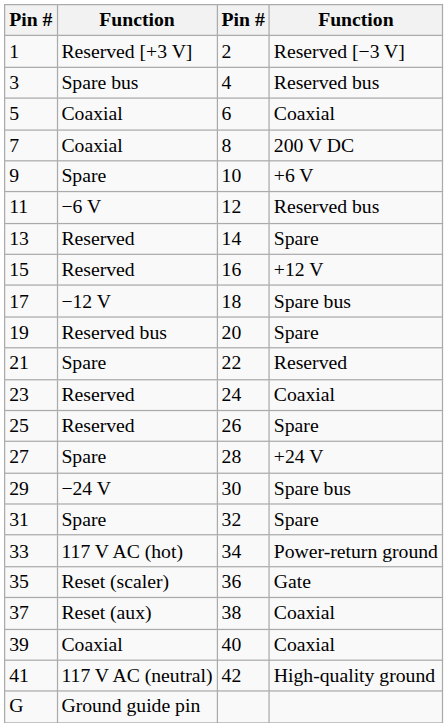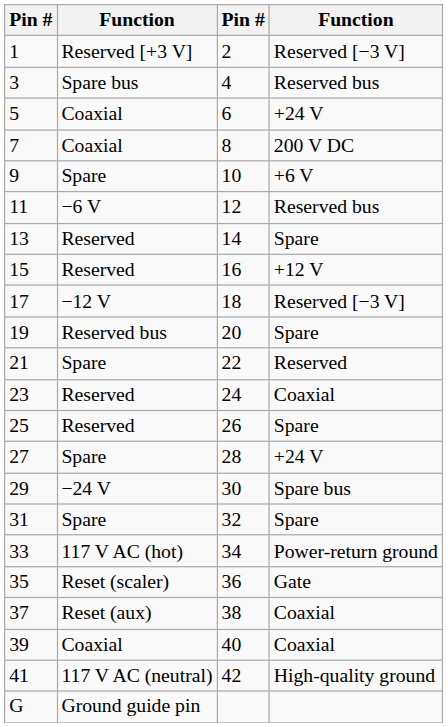5 | column 4: Coaxial -> +24 V
17 | column 4: Spare bus -> Reserved [−3 V]
